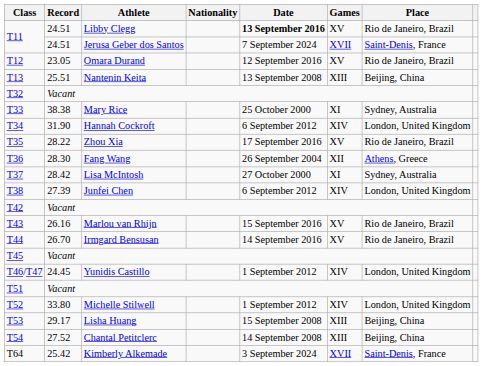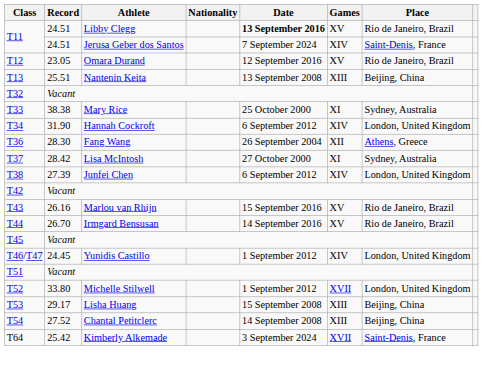T11 / Jerusa Geber dos Santos | Games: XVII -> XIV
- row: T35 | 28.22 | Zhou Xia | 17 September 2016 | XV | Rio de Janeiro, Brazil
T52 | Games: XIV -> XVII
